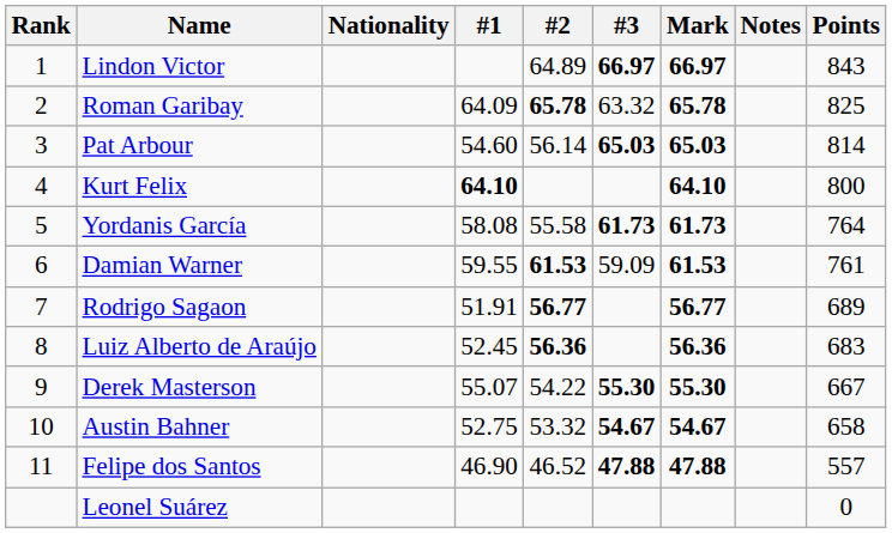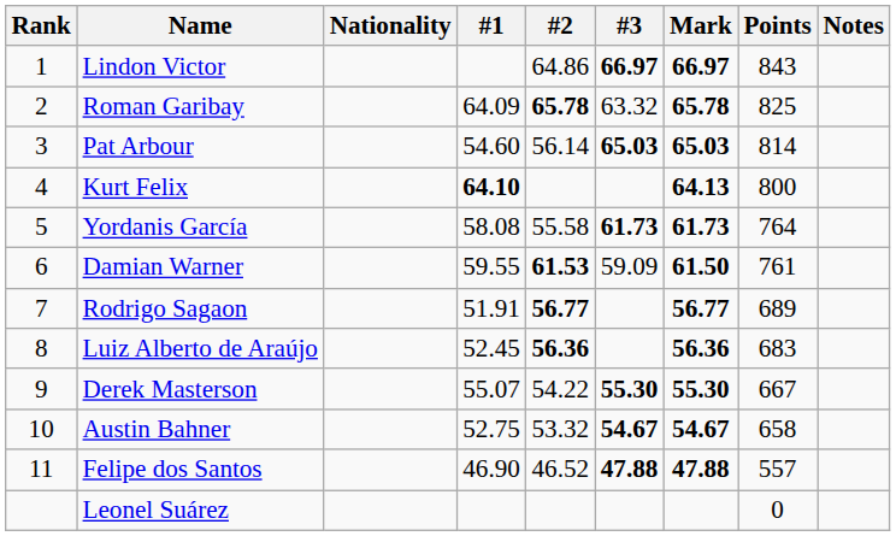columns swapped: Points <-> Notes
Lindon Victor | #2: 64.89 -> 64.86
Kurt Felix | Mark: 64.10 -> 64.13
Damian Warner | Mark: 61.53 -> 61.50
